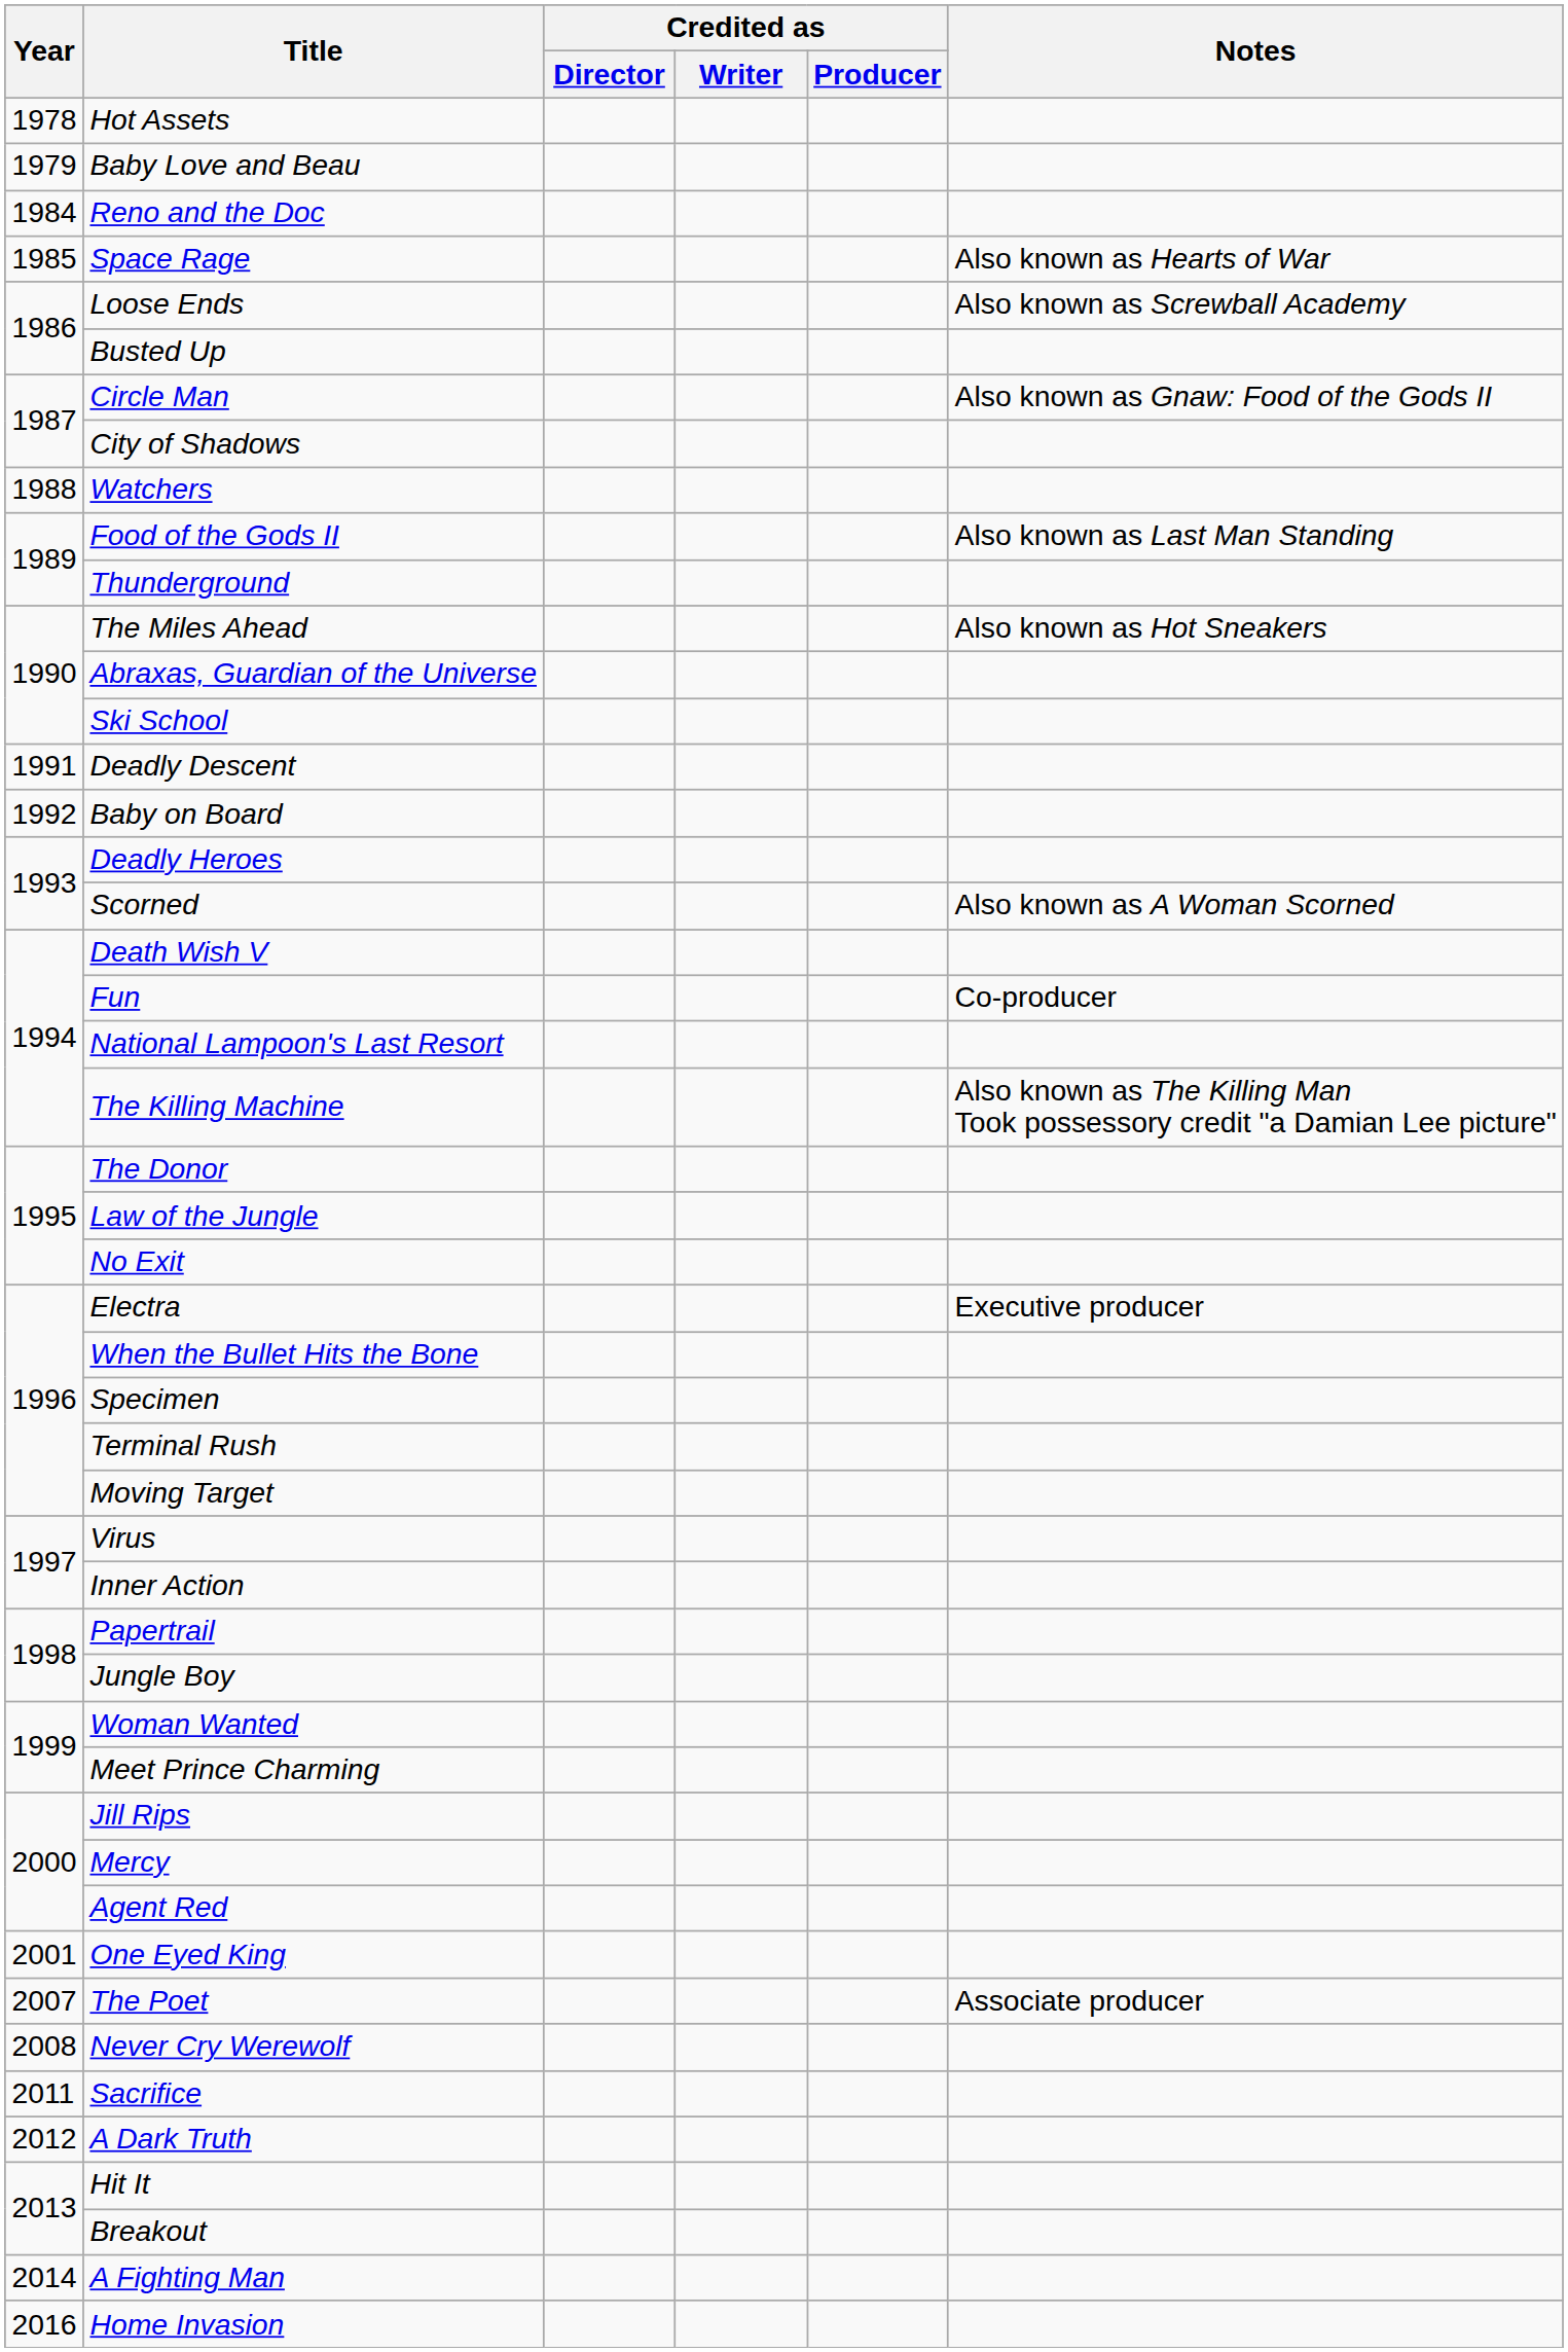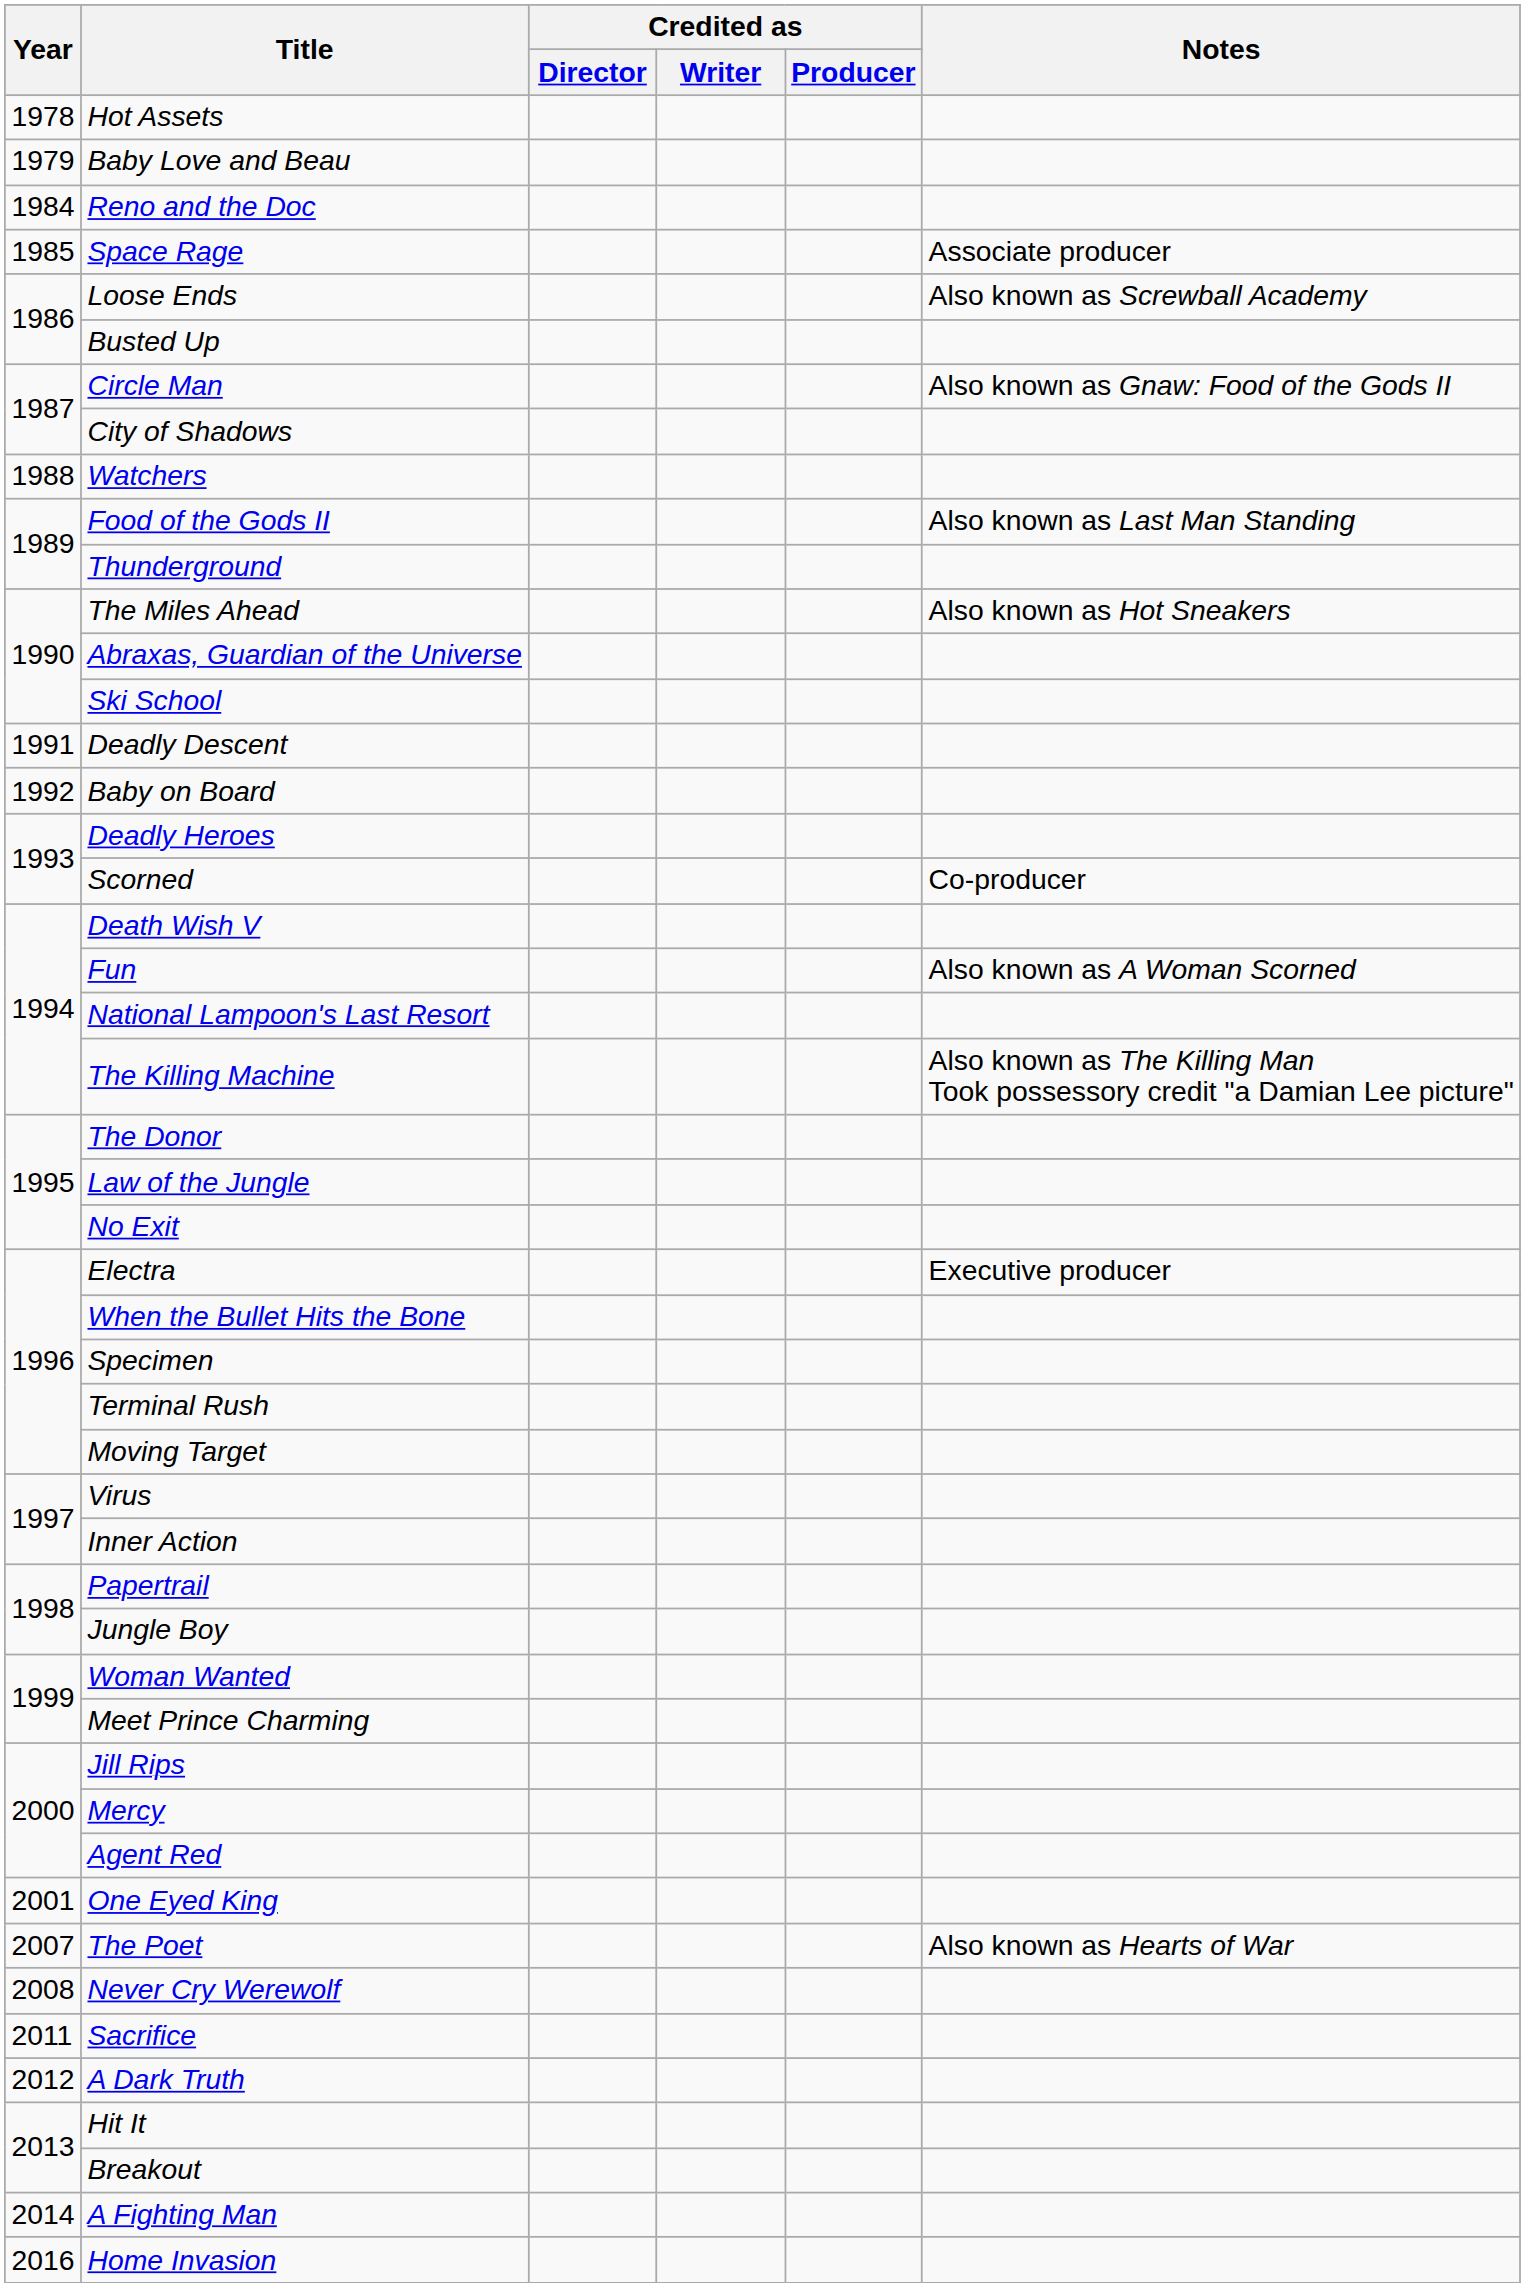Space Rage | Notes: Also known as Hearts of War -> Associate producer
Scorned | Notes: Also known as A Woman Scorned -> Co-producer
Fun | Notes: Co-producer -> Also known as A Woman Scorned
The Poet | Notes: Associate producer -> Also known as Hearts of War
